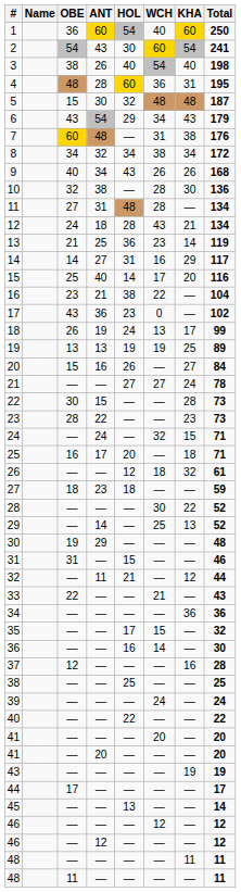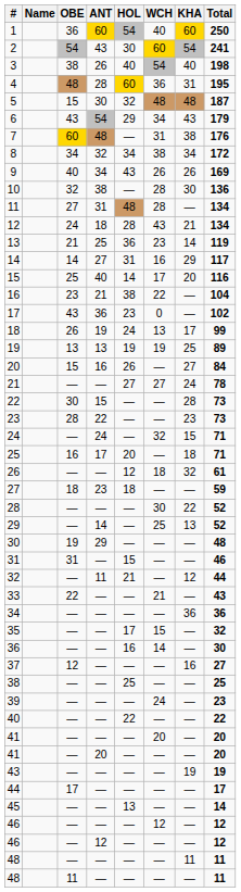9 | Total: 168 -> 169
37 | Total: 28 -> 27
39 | Total: 24 -> 23
